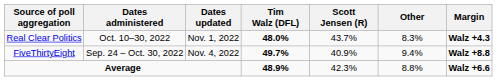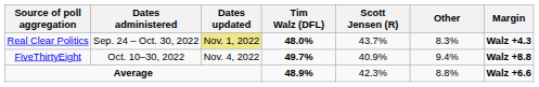Real Clear Politics | Dates administered: Oct. 10–30, 2022 -> Sep. 24 – Oct. 30, 2022
Real Clear Politics | Dates updated: no background -> khaki background
FiveThirtyEight | Dates administered: Sep. 24 – Oct. 30, 2022 -> Oct. 10–30, 2022
